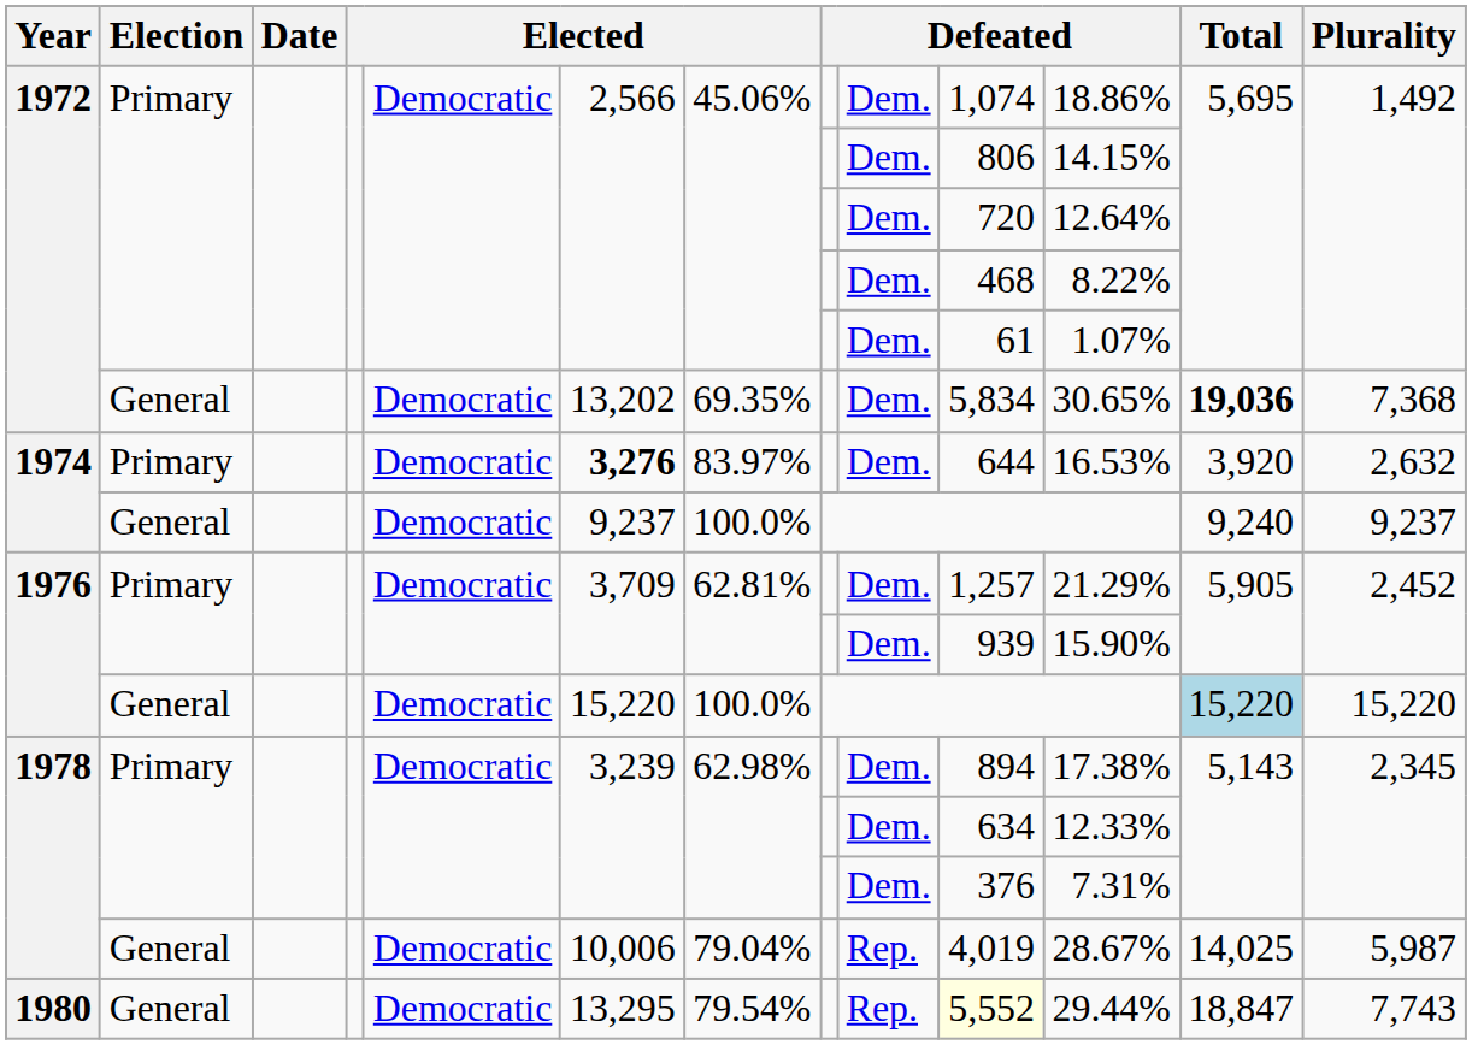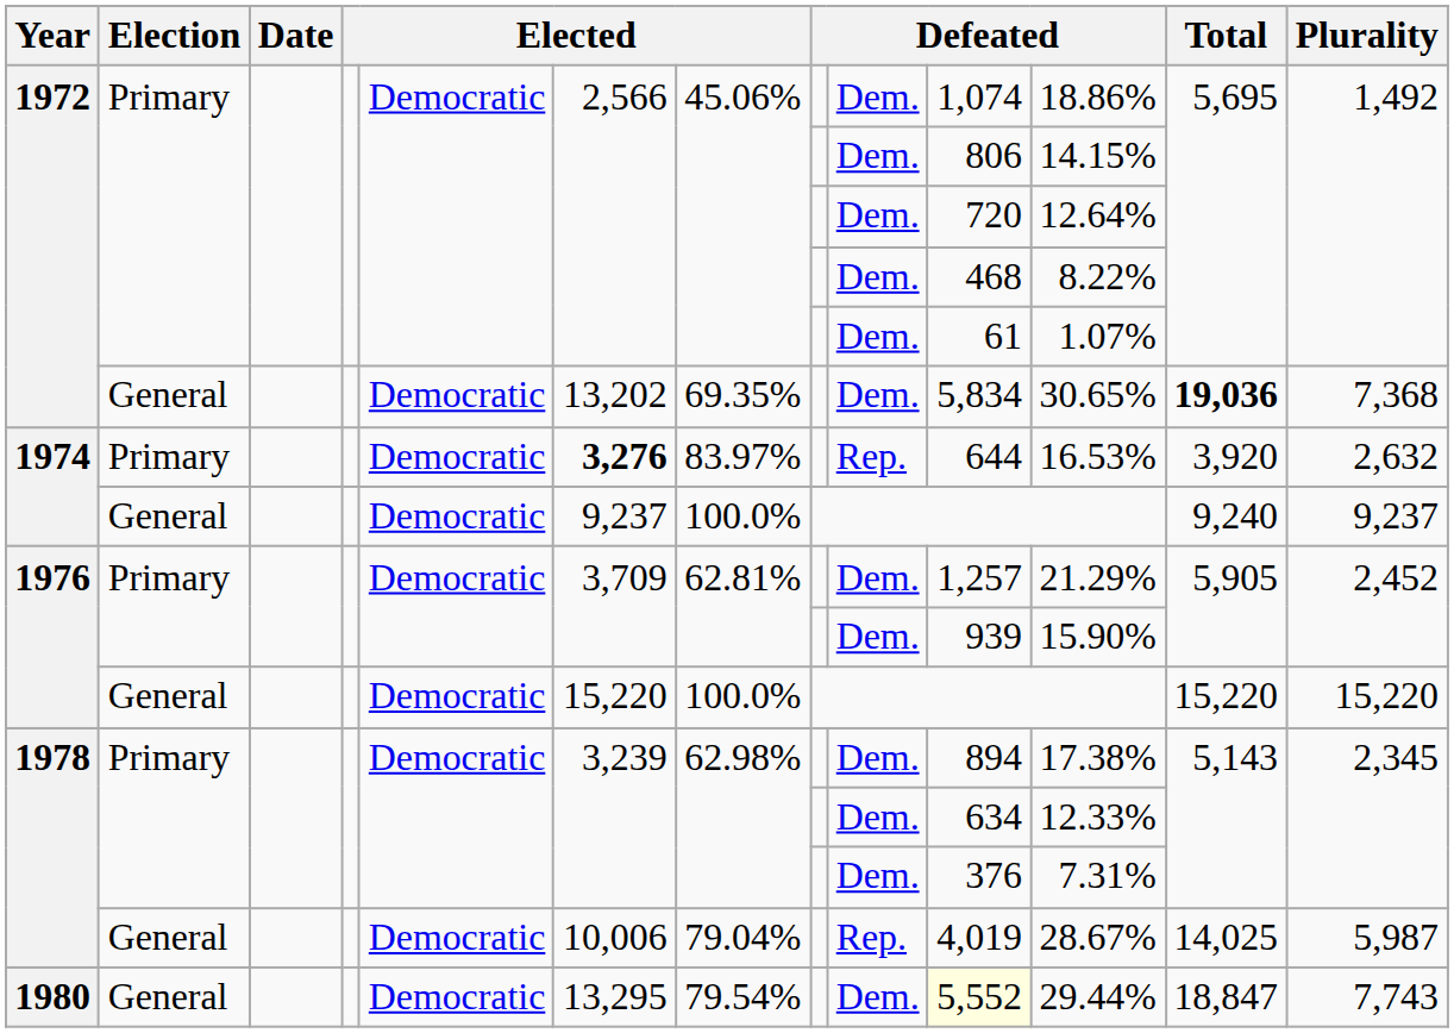1974 / Primary | column 9: Dem. -> Rep.
1976 / General | Total: lightblue background -> no background
1980 | column 9: Rep. -> Dem.
